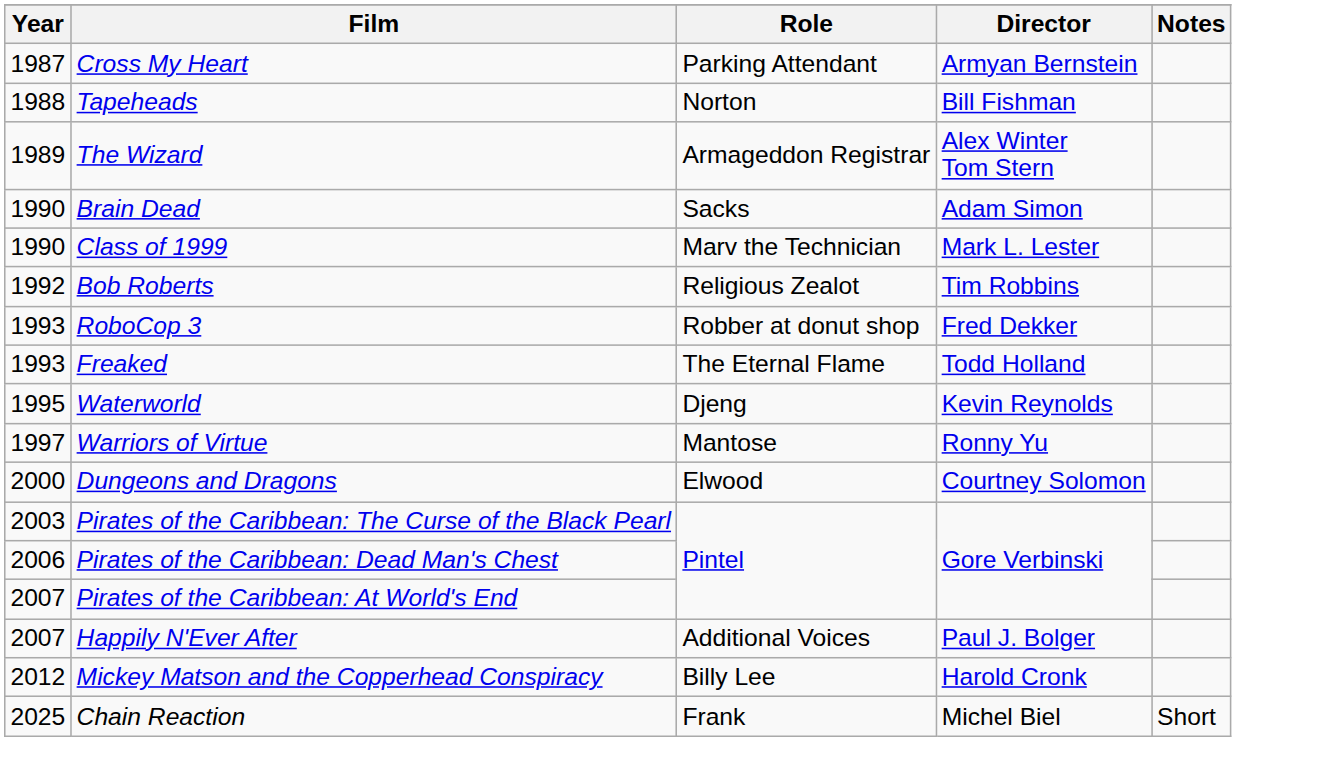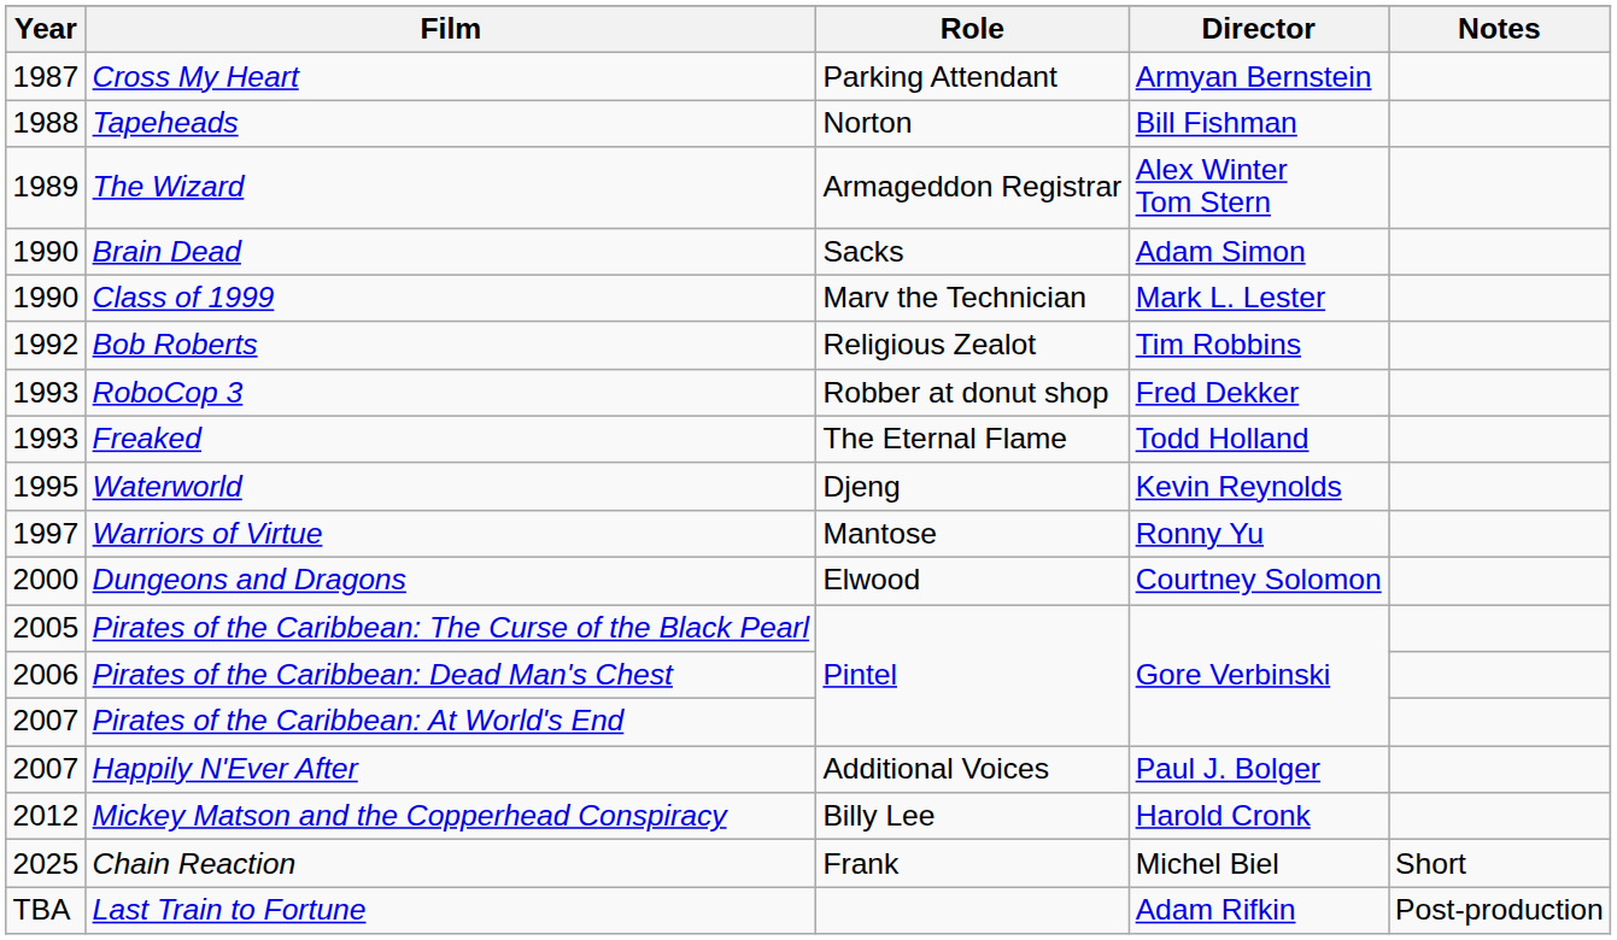Pirates of the Caribbean: The Curse of the Black Pearl | Year: 2003 -> 2005
+ row: TBA | Last Train to Fortune | Adam Rifkin | Post-production
